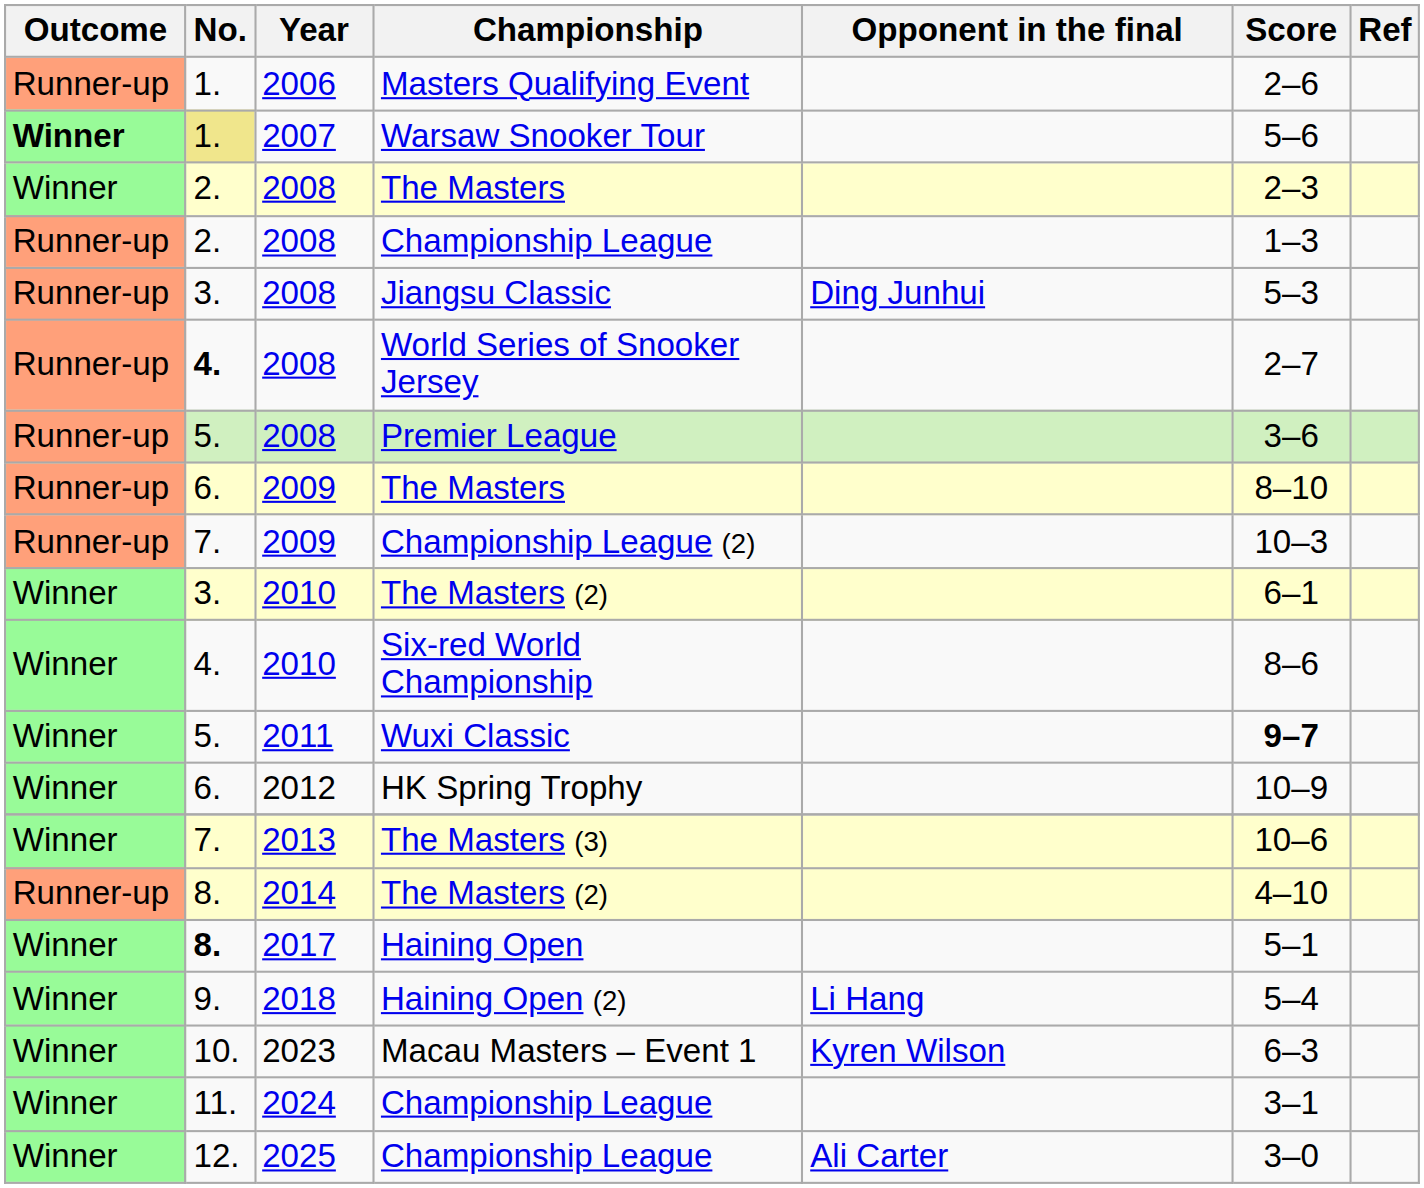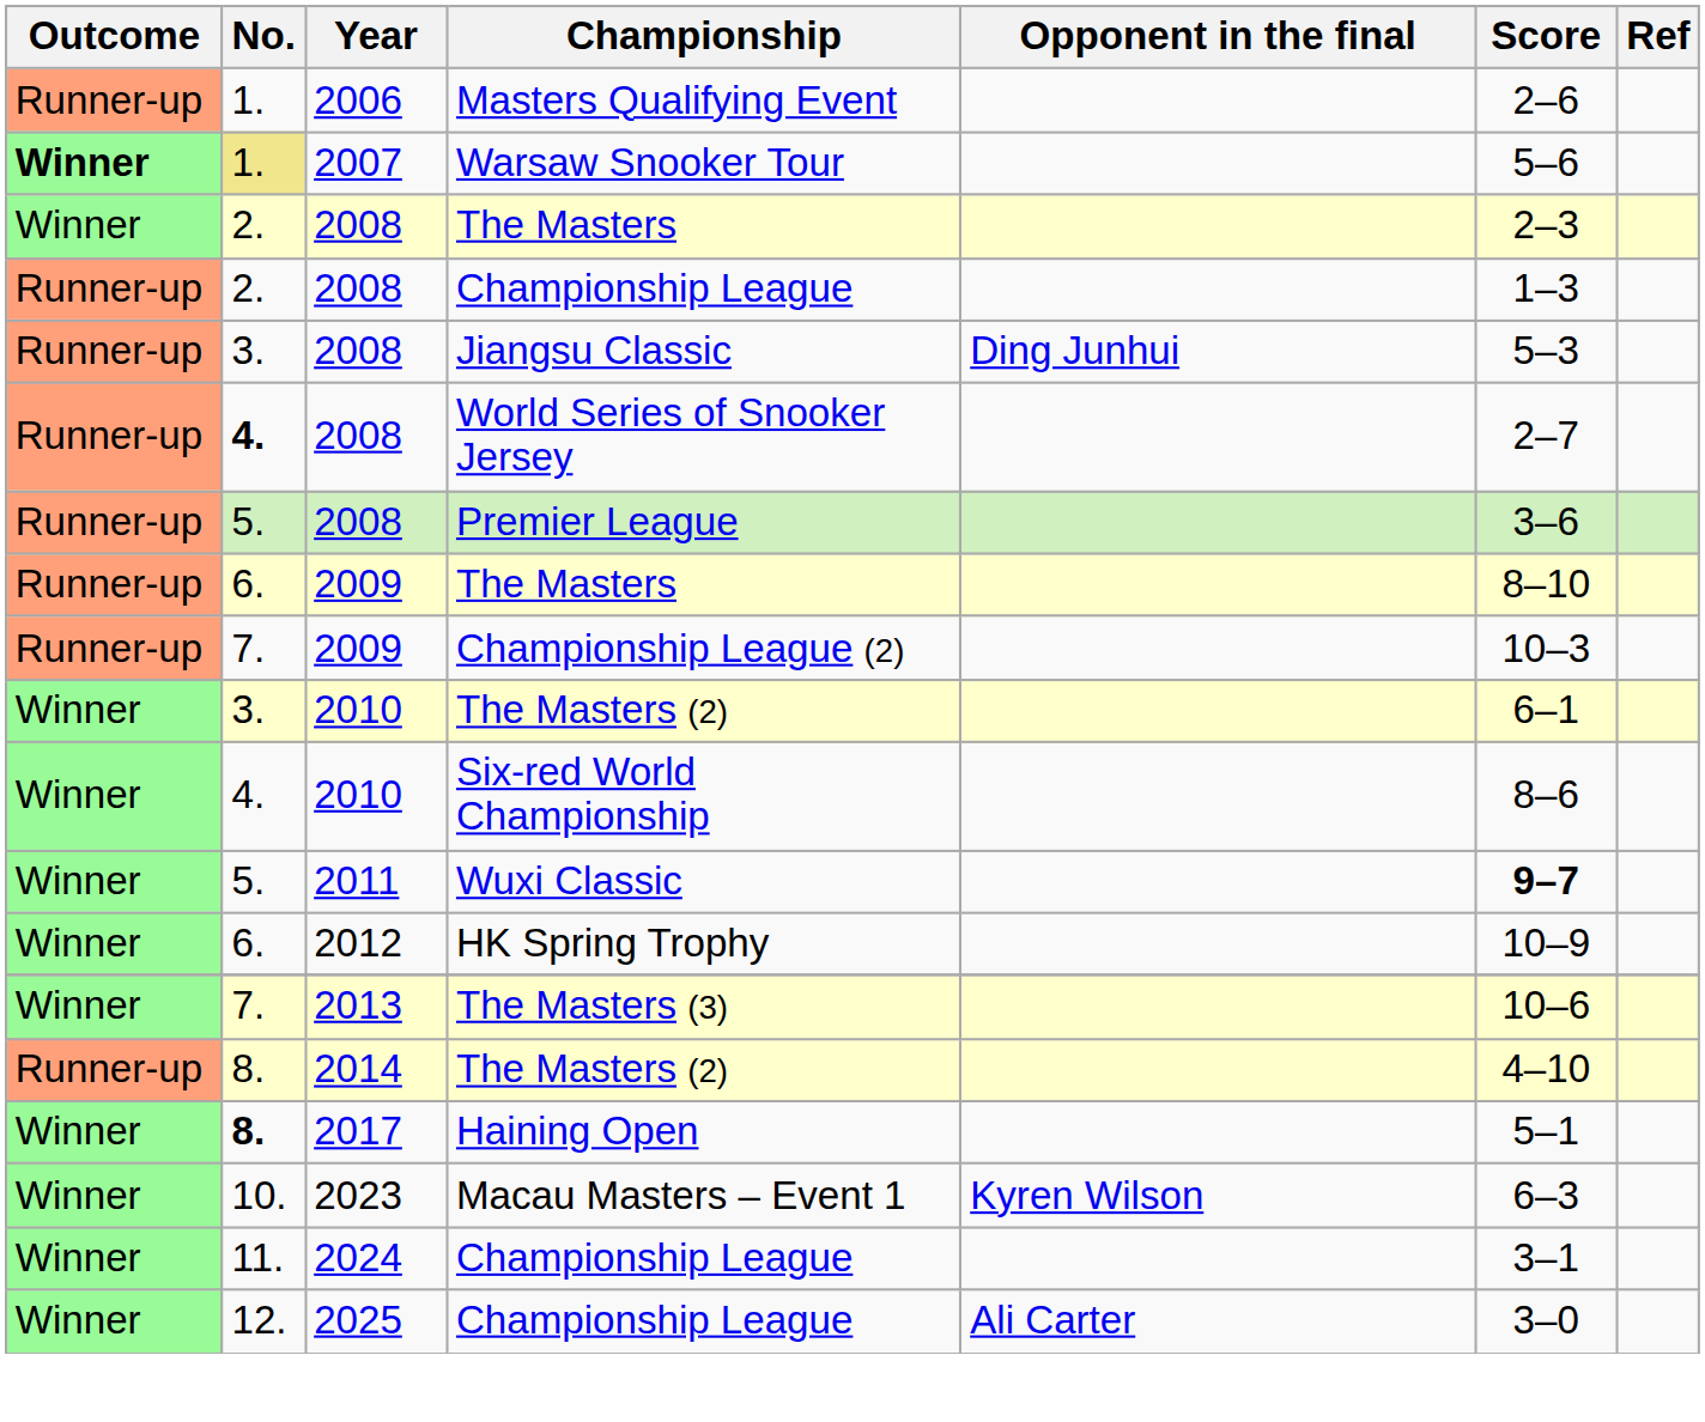- row: Winner | 9. | 2018 | Haining Open (2) | Li Hang | 5–4
